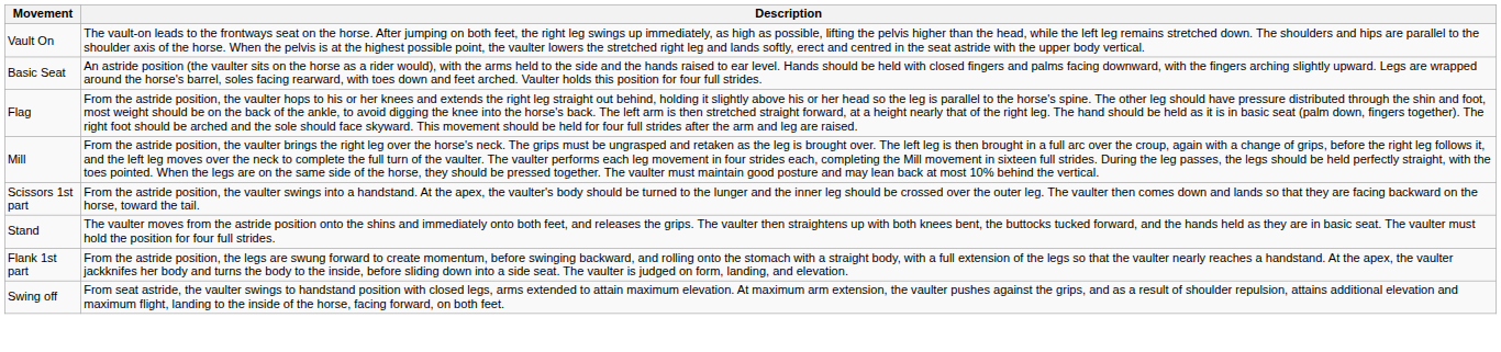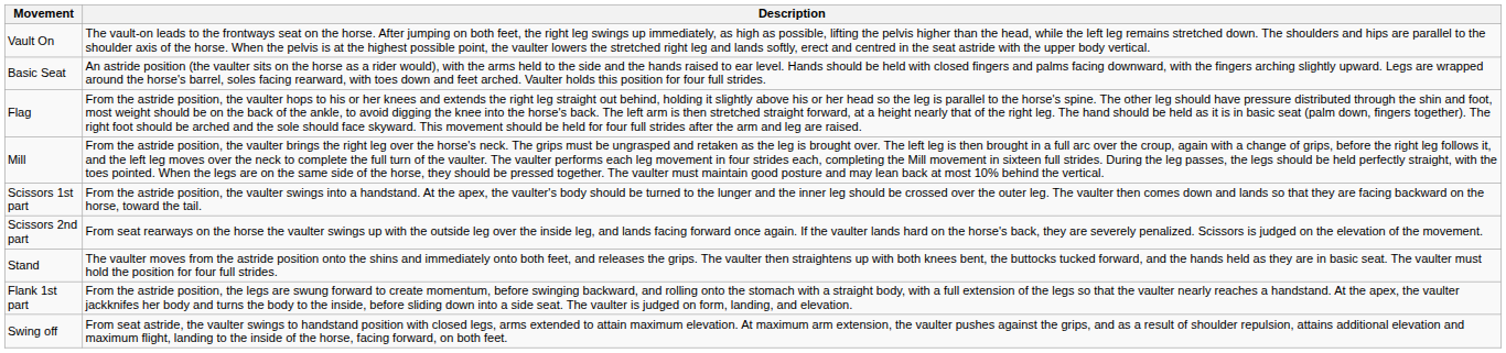+ row: Scissors 2nd part | From seat rearways on the horse the vaulter swings up with the outside leg over the inside leg, and lands facing forward once again. If the vaulter lands hard on the horse's back, they are severely penalized. Scissors is judged on the elevation of the movement.
